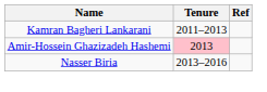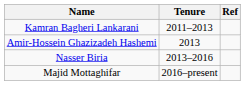Amir-Hossein Ghazizadeh Hashemi | Tenure: pink background -> no background
+ row: Majid Mottaghifar | 2016–present
